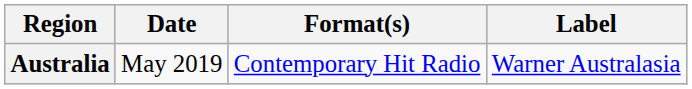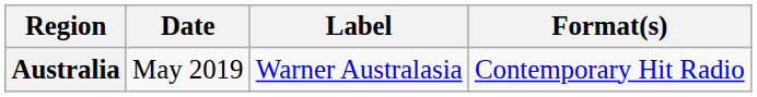columns swapped: Format(s) <-> Label
